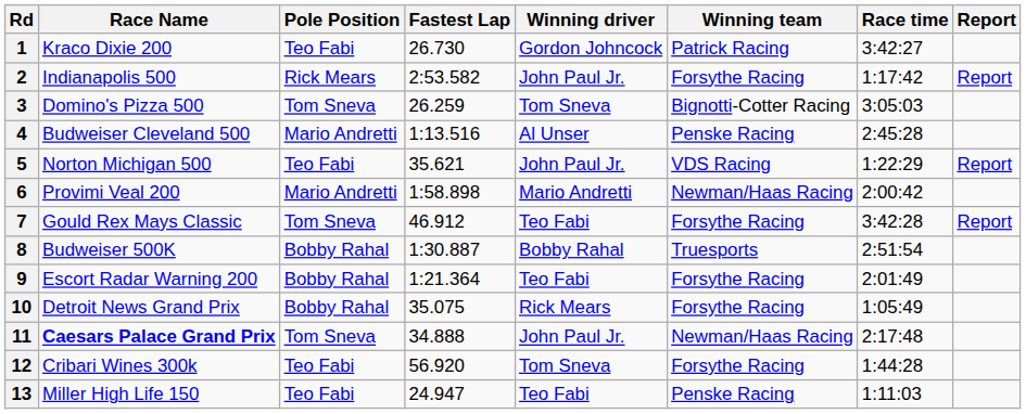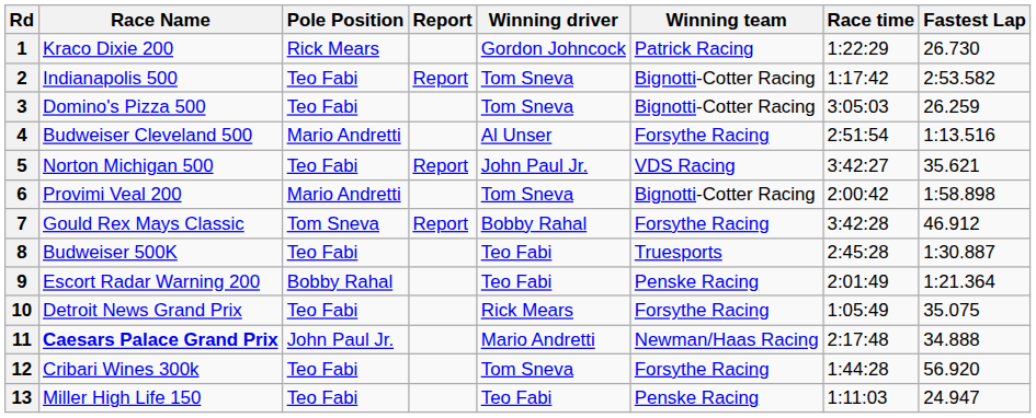columns swapped: Fastest Lap <-> Report
1 | Pole Position: Teo Fabi -> Rick Mears
1 | Race time: 3:42:27 -> 1:22:29
2 | Pole Position: Rick Mears -> Teo Fabi
2 | Winning driver: John Paul Jr. -> Tom Sneva
2 | Winning team: Forsythe Racing -> Bignotti-Cotter Racing
3 | Pole Position: Tom Sneva -> Teo Fabi
4 | Winning team: Penske Racing -> Forsythe Racing
4 | Race time: 2:45:28 -> 2:51:54
5 | Race time: 1:22:29 -> 3:42:27
6 | Winning driver: Mario Andretti -> Tom Sneva
6 | Winning team: Newman/Haas Racing -> Bignotti-Cotter Racing
7 | Winning driver: Teo Fabi -> Bobby Rahal
8 | Pole Position: Bobby Rahal -> Teo Fabi
8 | Winning driver: Bobby Rahal -> Teo Fabi
8 | Race time: 2:51:54 -> 2:45:28
9 | Winning team: Forsythe Racing -> Penske Racing
10 | Pole Position: Bobby Rahal -> Teo Fabi
11 | Pole Position: Tom Sneva -> John Paul Jr.
11 | Winning driver: John Paul Jr. -> Mario Andretti
